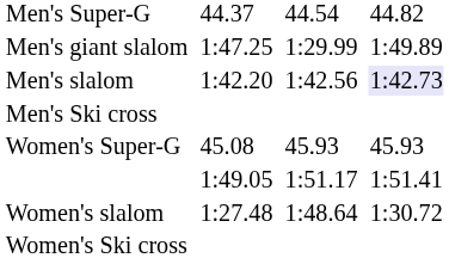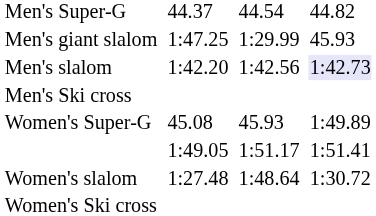Men's giant slalom | column 7: 1:49.89 -> 45.93
Women's Super-G | column 7: 45.93 -> 1:49.89
